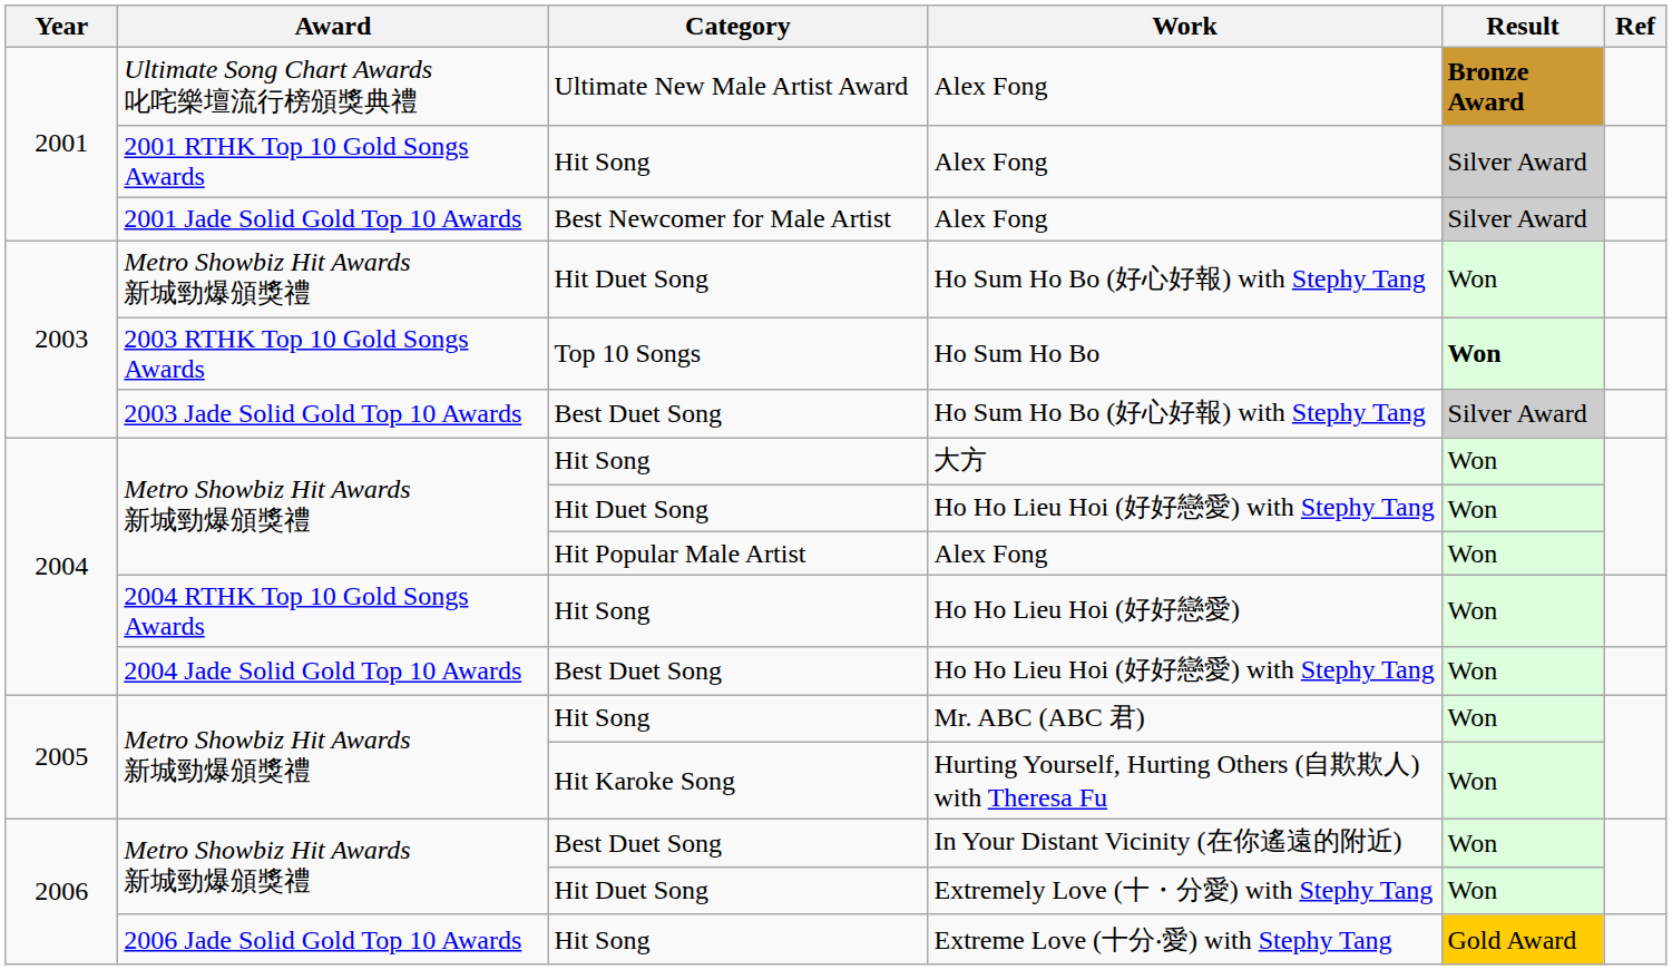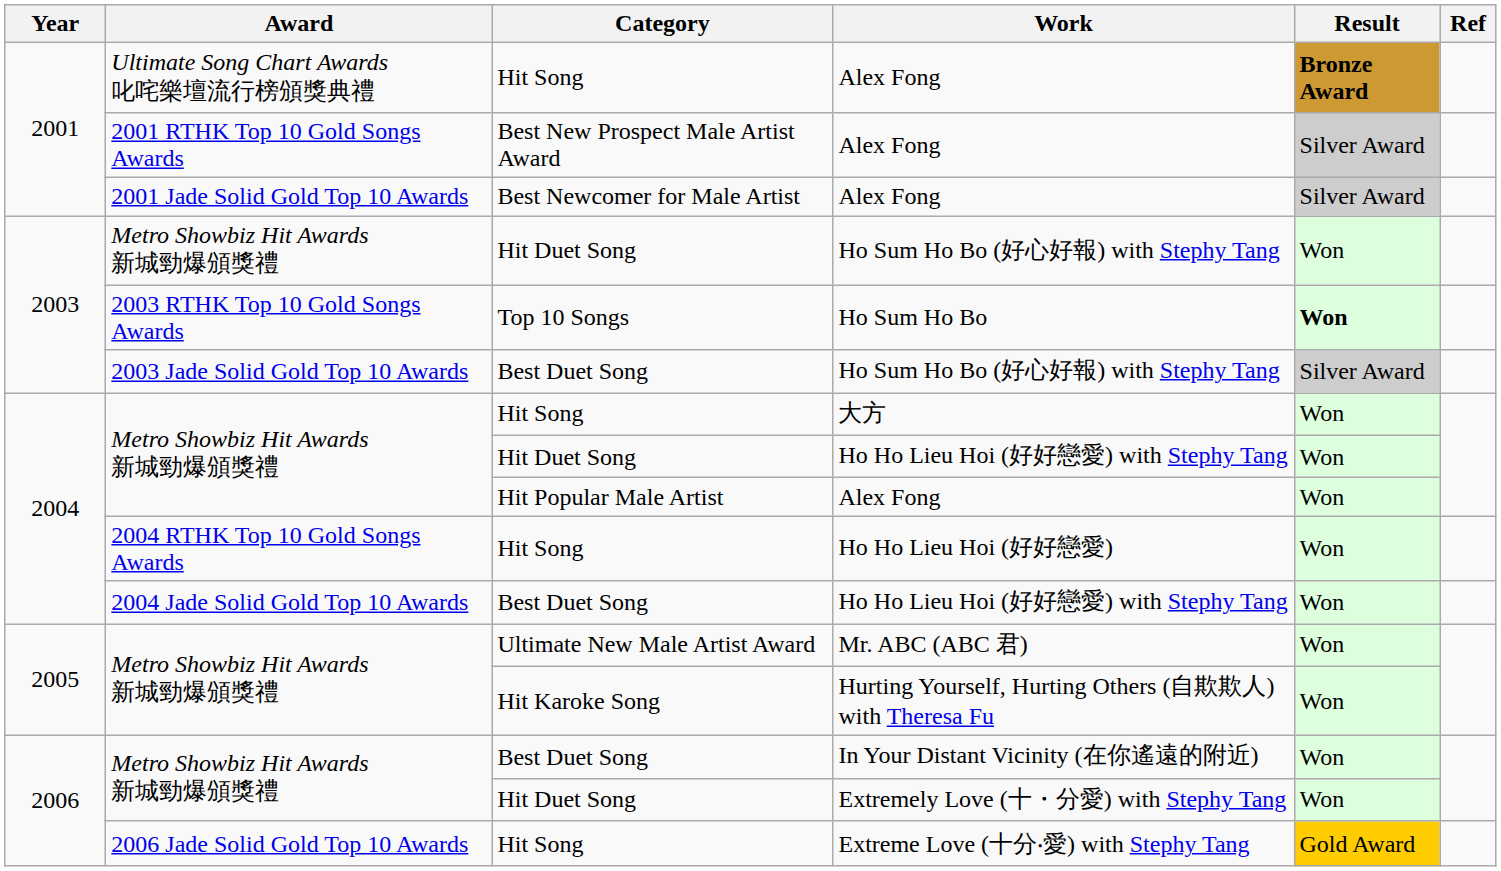Ultimate Song Chart Awards 叱咤樂壇流行榜頒獎典禮 / Alex Fong | Category: Ultimate New Male Artist Award -> Hit Song
2001 RTHK Top 10 Gold Songs Awards / Alex Fong | Category: Hit Song -> Best New Prospect Male Artist Award
Mr. ABC (ABC 君) | Category: Hit Song -> Ultimate New Male Artist Award
